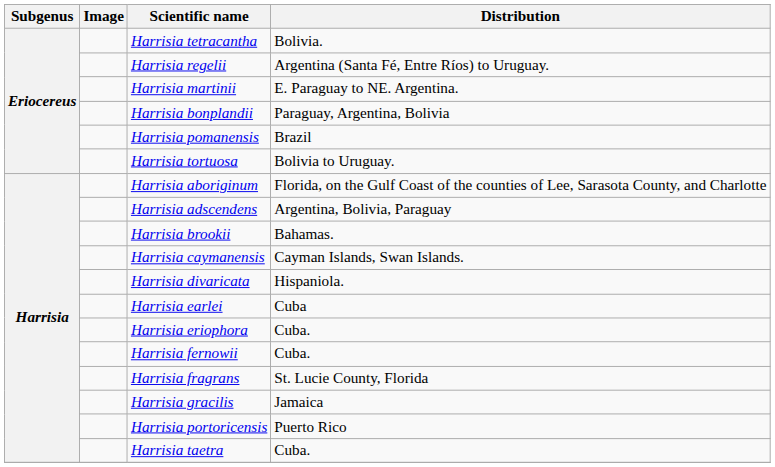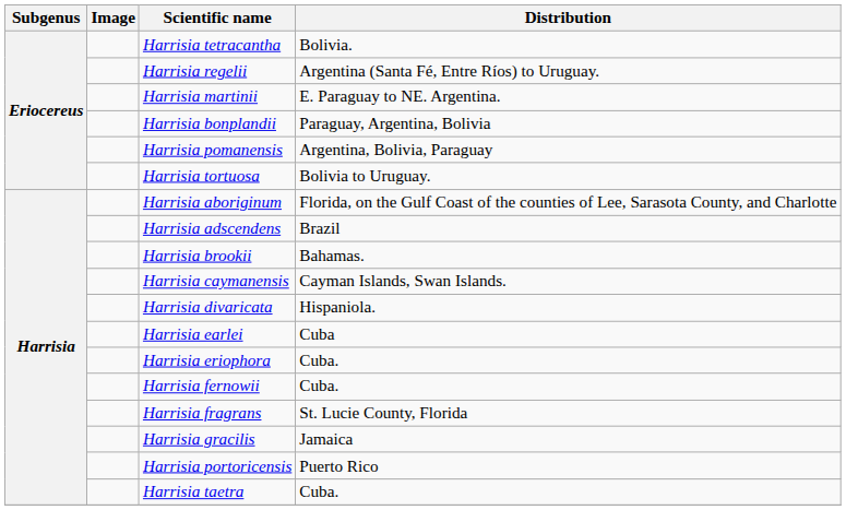Harrisia pomanensis | Distribution: Brazil -> Argentina, Bolivia, Paraguay
Harrisia adscendens | Distribution: Argentina, Bolivia, Paraguay -> Brazil
